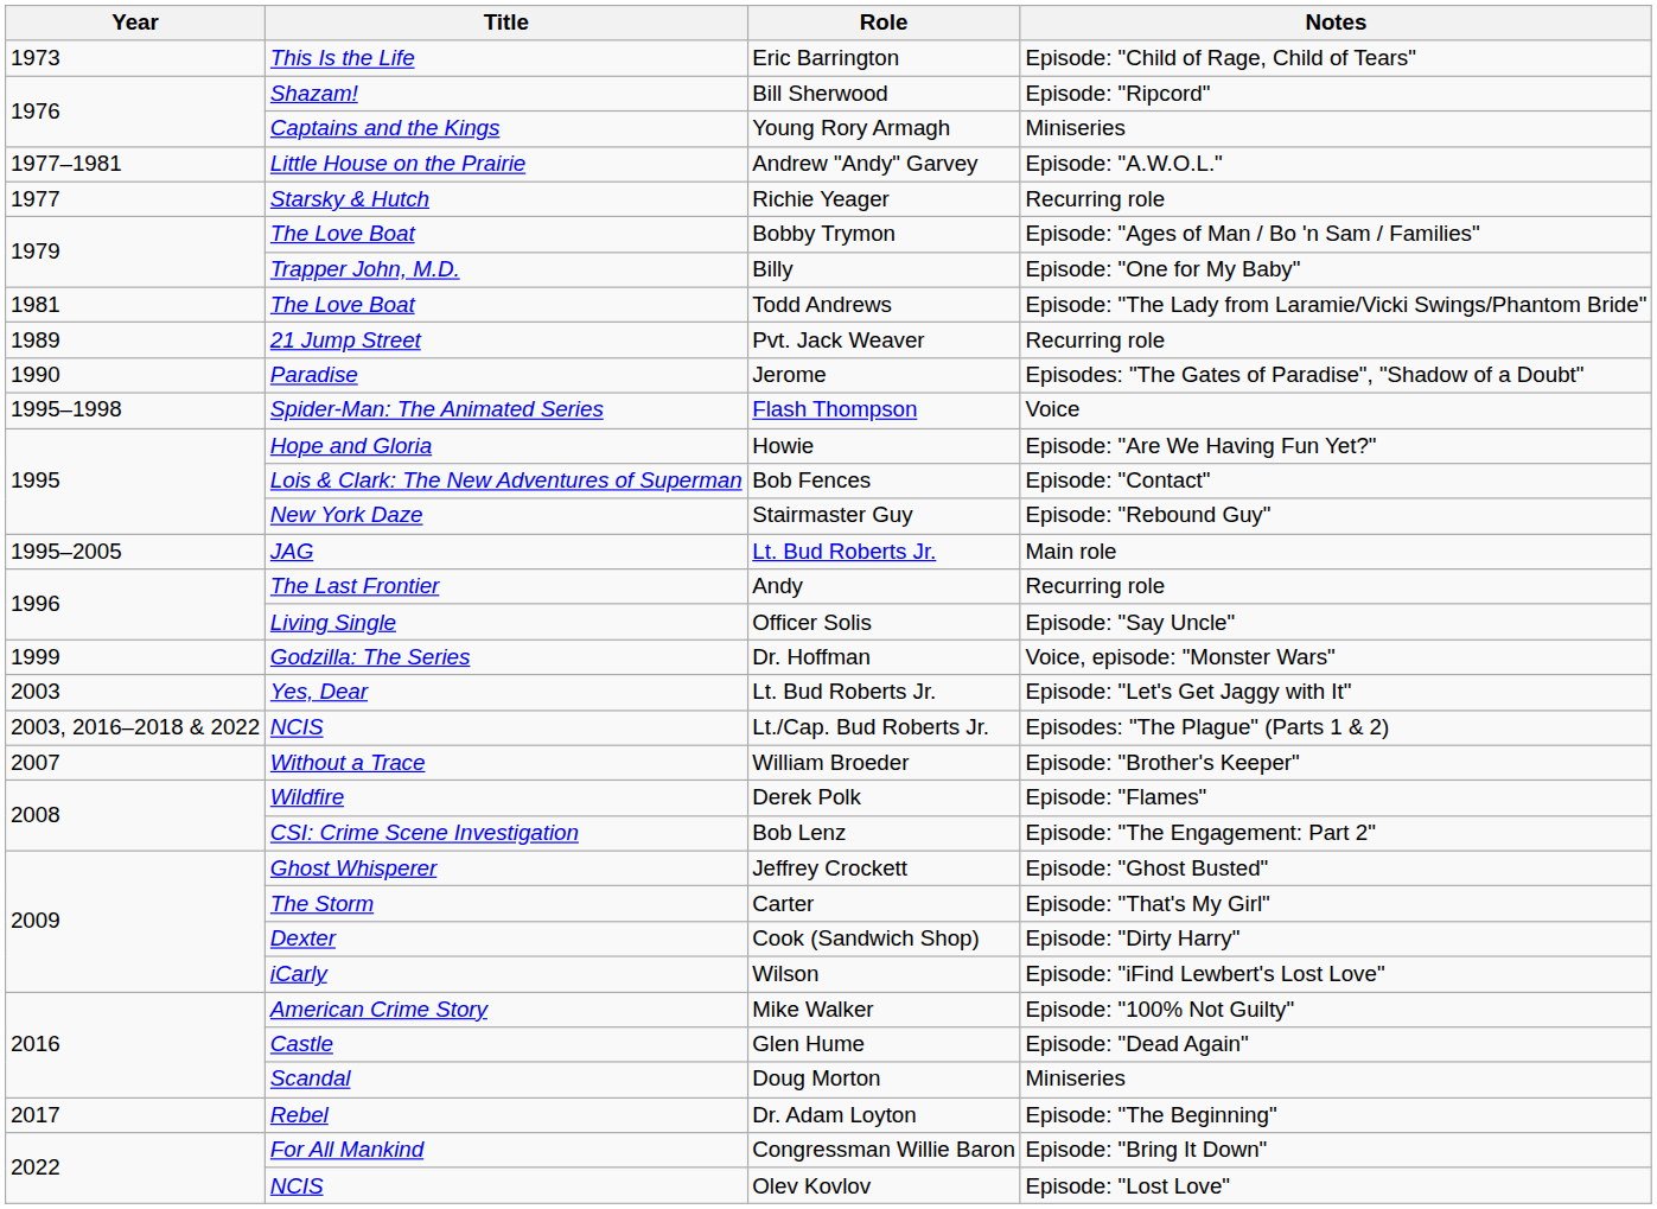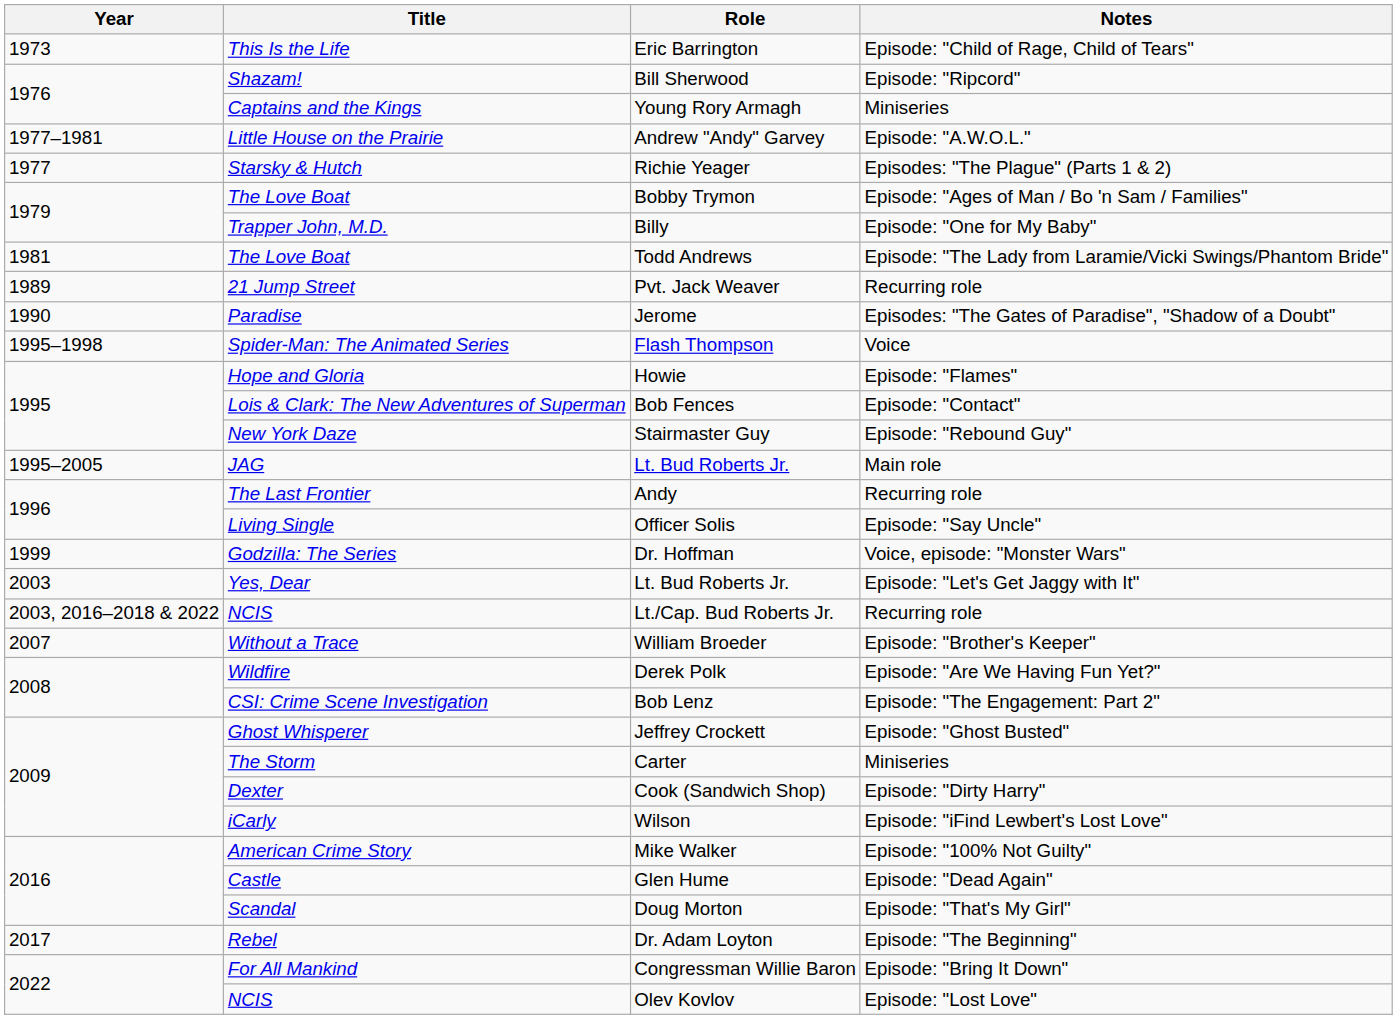Richie Yeager | Notes: Recurring role -> Episodes: "The Plague" (Parts 1 & 2)
Howie | Notes: Episode: "Are We Having Fun Yet?" -> Episode: "Flames"
Lt./Cap. Bud Roberts Jr. | Notes: Episodes: "The Plague" (Parts 1 & 2) -> Recurring role
Derek Polk | Notes: Episode: "Flames" -> Episode: "Are We Having Fun Yet?"
Carter | Notes: Episode: "That's My Girl" -> Miniseries
Doug Morton | Notes: Miniseries -> Episode: "That's My Girl"
